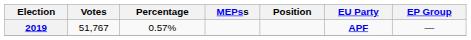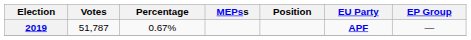2019 | Votes: 51,767 -> 51,787
2019 | Percentage: 0.57% -> 0.67%
